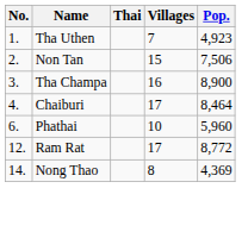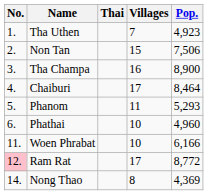+ row: 5. | Phanom | 11 | 5,293
Phathai | Pop.: 5,960 -> 4,960
+ row: 11. | Woen Phrabat | 10 | 6,166
Ram Rat | No.: no background -> pink background
